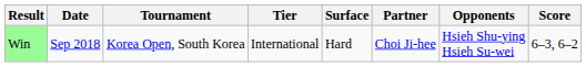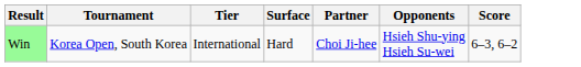- column: Date | Sep 2018
